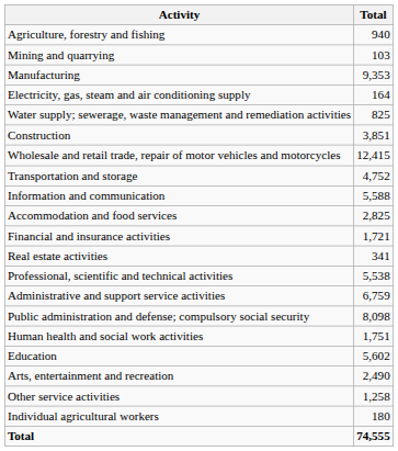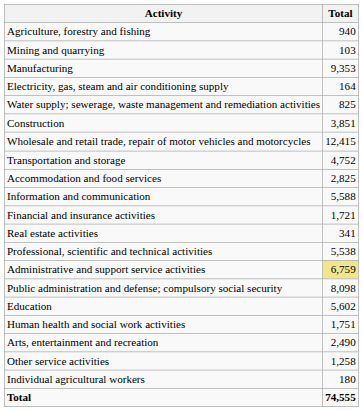rows swapped: Accommodation and food services <-> Information and communication
Administrative and support service activities | Total: no background -> khaki background
rows swapped: Education <-> Human health and social work activities
